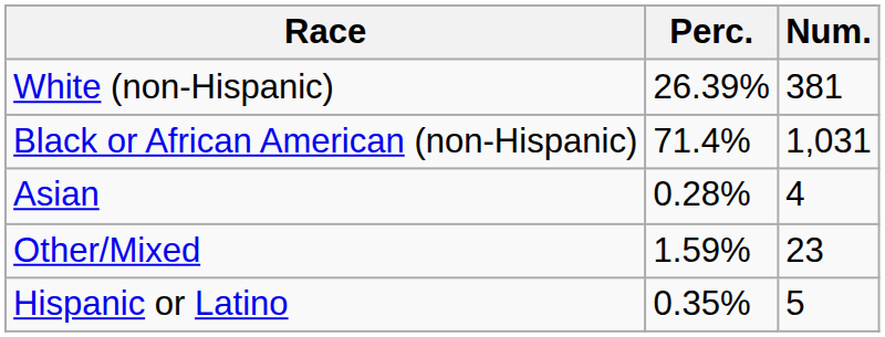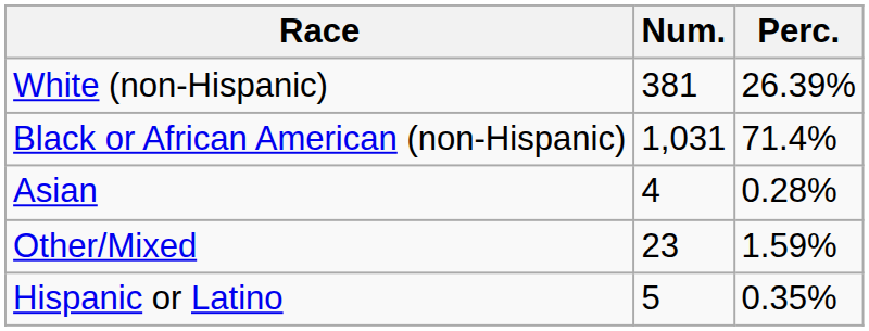columns swapped: Num. <-> Perc.
